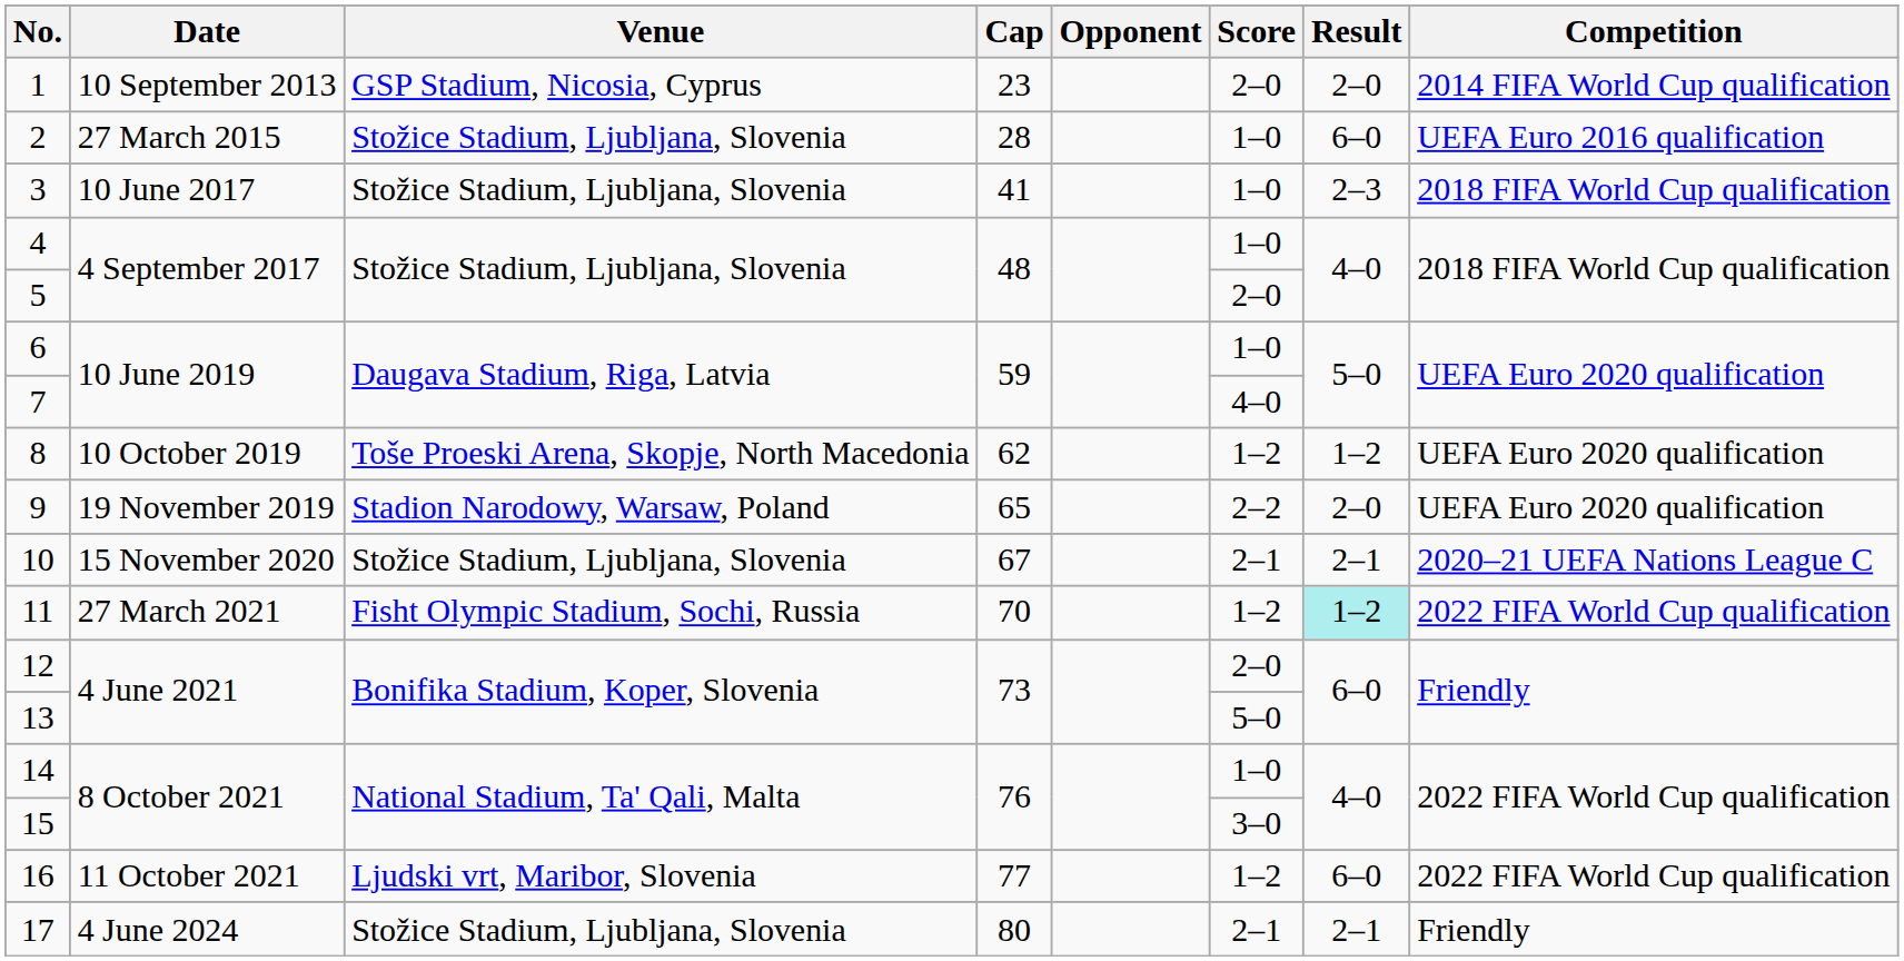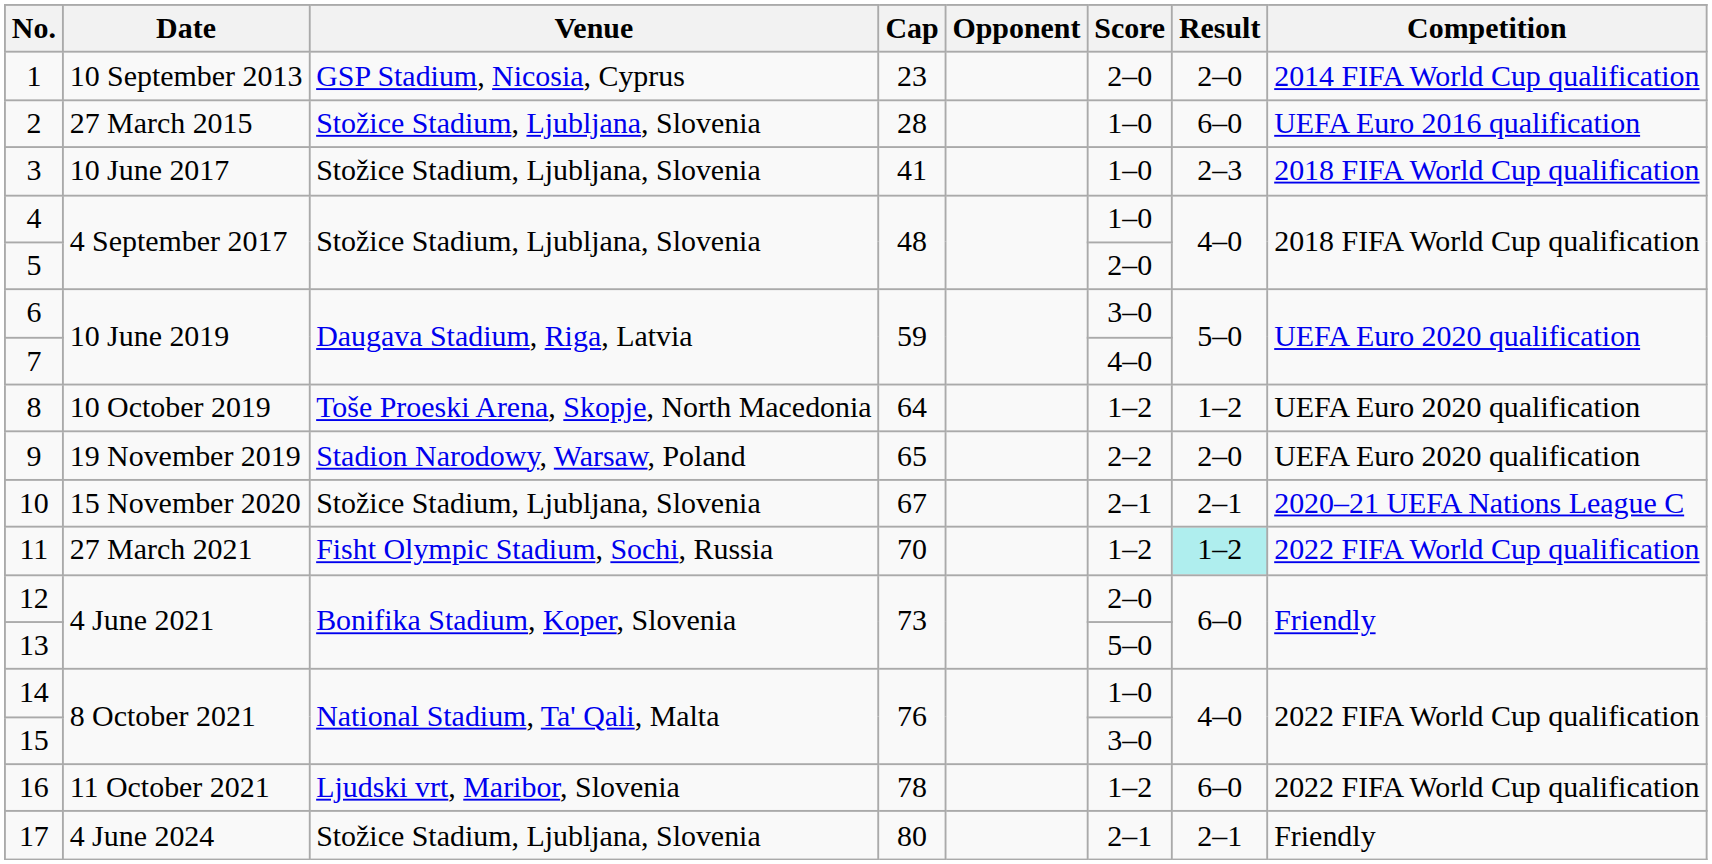6 | Score: 1–0 -> 3–0
8 | Cap: 62 -> 64
16 | Cap: 77 -> 78
